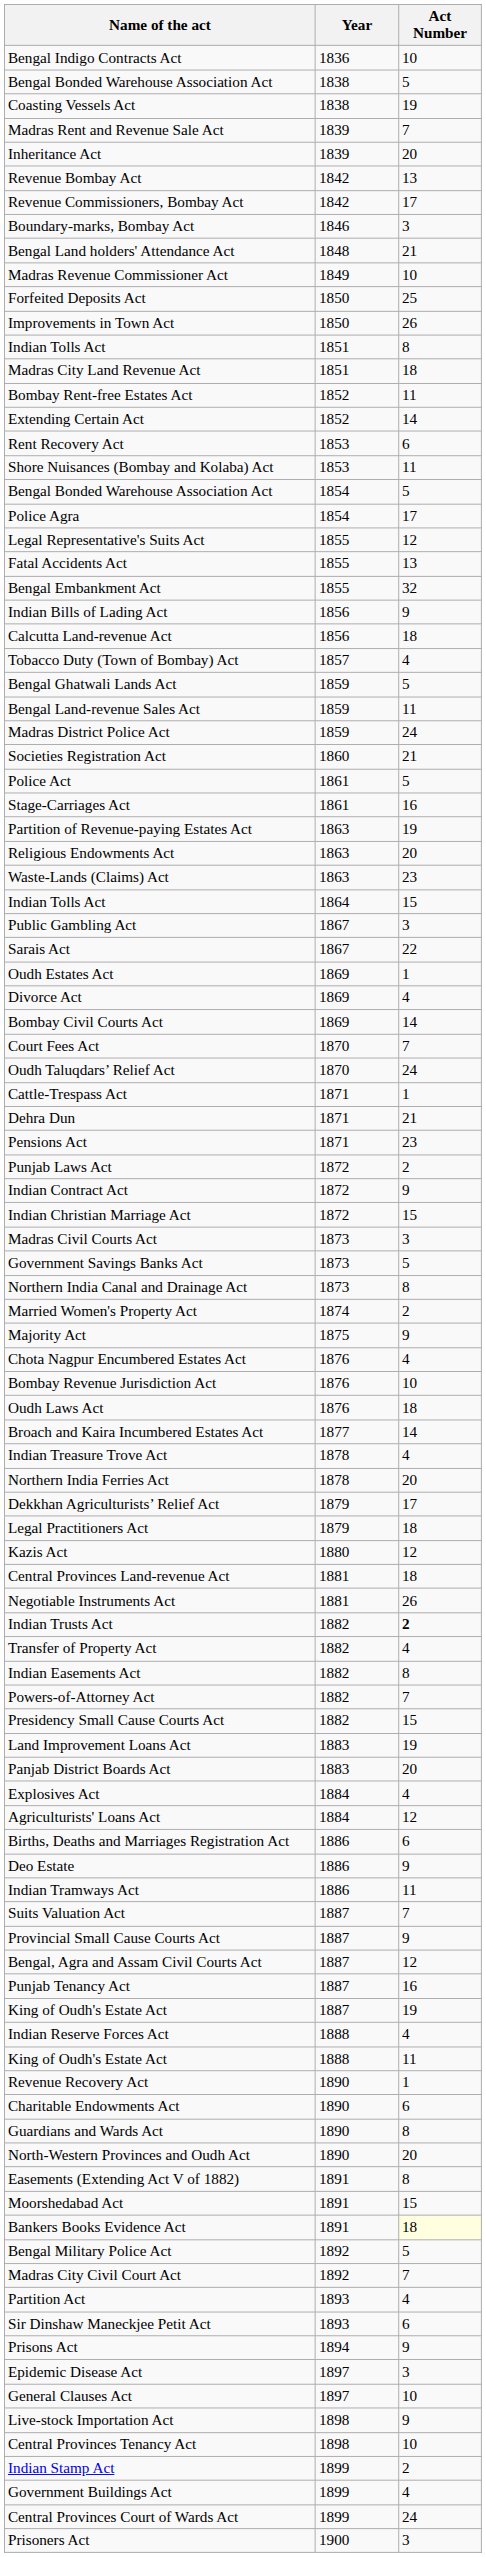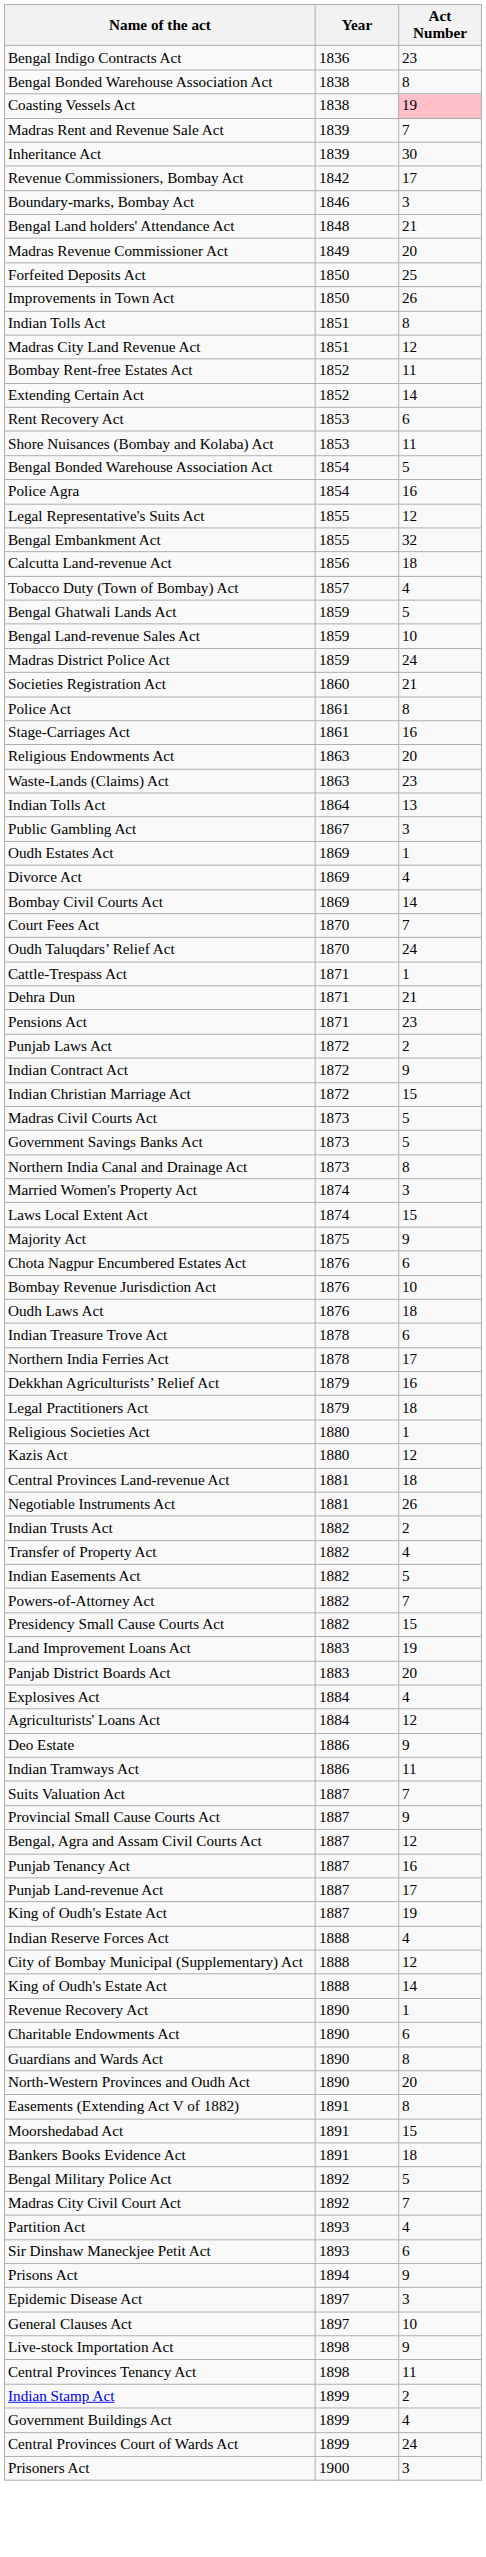Bengal Indigo Contracts Act | Act Number: 10 -> 23
Bengal Bonded Warehouse Association Act / 1838 | Act Number: 5 -> 8
Coasting Vessels Act | Act Number: no background -> pink background
Inheritance Act | Act Number: 20 -> 30
- row: Revenue Bombay Act | 1842 | 13
Madras Revenue Commissioner Act | Act Number: 10 -> 20
Madras City Land Revenue Act | Act Number: 18 -> 12
Police Agra | Act Number: 17 -> 16
- row: Fatal Accidents Act | 1855 | 13
- row: Indian Bills of Lading Act | 1856 | 9
Bengal Land-revenue Sales Act | Act Number: 11 -> 10
Police Act | Act Number: 5 -> 8
- row: Partition of Revenue-paying Estates Act | 1863 | 19
Indian Tolls Act / 1864 | Act Number: 15 -> 13
- row: Sarais Act | 1867 | 22
Madras Civil Courts Act | Act Number: 3 -> 5
Married Women's Property Act | Act Number: 2 -> 3
+ row: Laws Local Extent Act | 1874 | 15
Chota Nagpur Encumbered Estates Act | Act Number: 4 -> 6
- row: Broach and Kaira Incumbered Estates Act | 1877 | 14
Indian Treasure Trove Act | Act Number: 4 -> 6
Northern India Ferries Act | Act Number: 20 -> 17
Dekkhan Agriculturists’ Relief Act | Act Number: 17 -> 16
+ row: Religious Societies Act | 1880 | 1
Indian Trusts Act | Act Number: bold -> normal
Indian Easements Act | Act Number: 8 -> 5
- row: Births, Deaths and Marriages Registration Act | 1886 | 6
+ row: Punjab Land-revenue Act | 1887 | 17
+ row: City of Bombay Municipal (Supplementary) Act | 1888 | 12
King of Oudh's Estate Act / 1888 | Act Number: 11 -> 14
Bankers Books Evidence Act | Act Number: lightyellow background -> no background
Central Provinces Tenancy Act | Act Number: 10 -> 11
